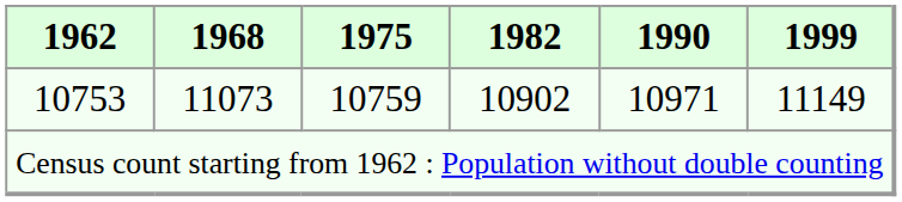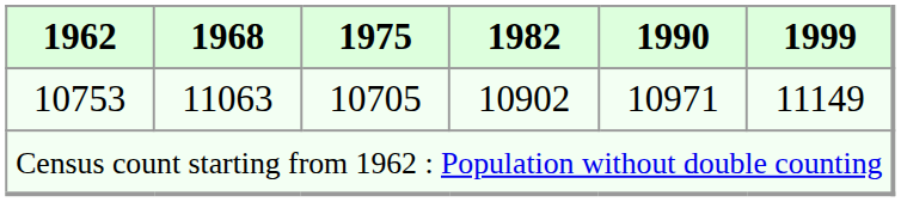10753 | 1968: 11073 -> 11063
10753 | 1975: 10759 -> 10705
